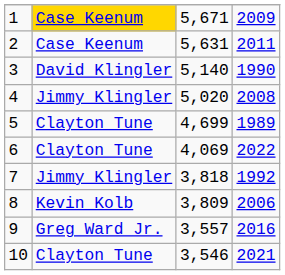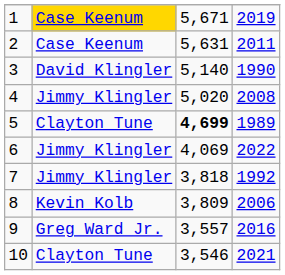1 | column 4: 2009 -> 2019
5 | column 3: normal -> bold
6 | column 2: Clayton Tune -> Jimmy Klingler
